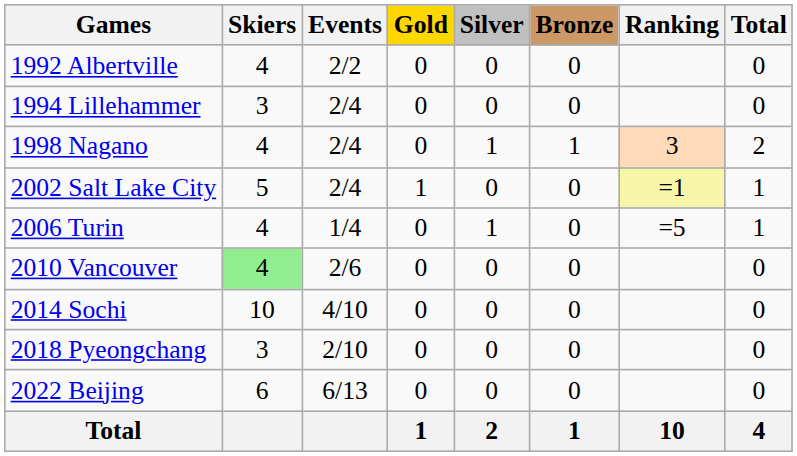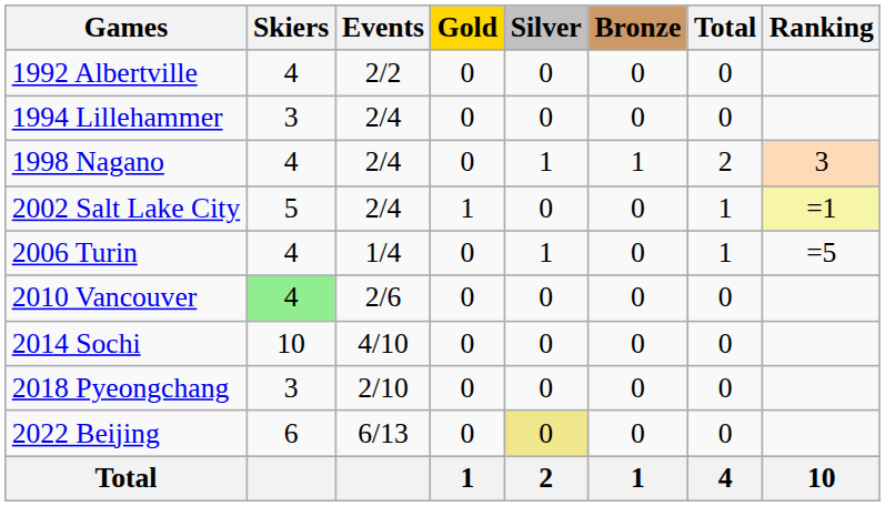columns swapped: Total <-> Ranking
2022 Beijing | Silver: no background -> khaki background
